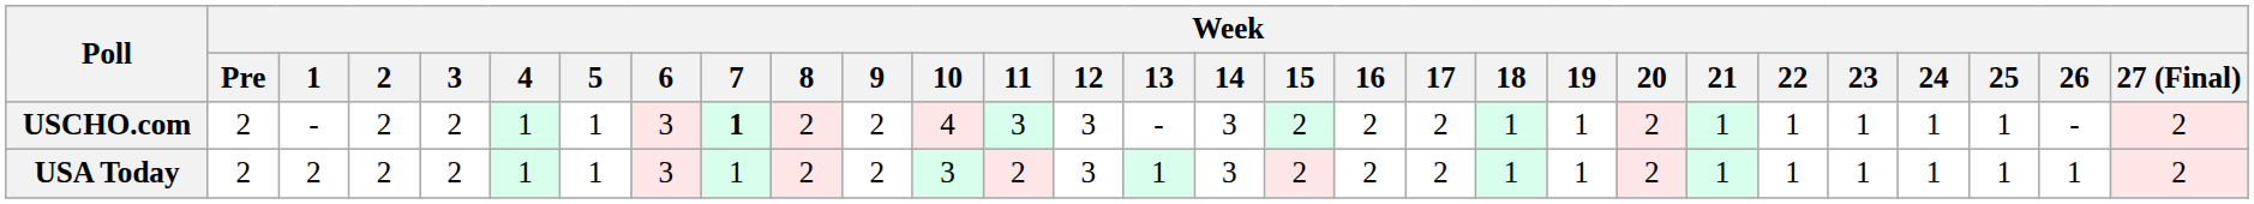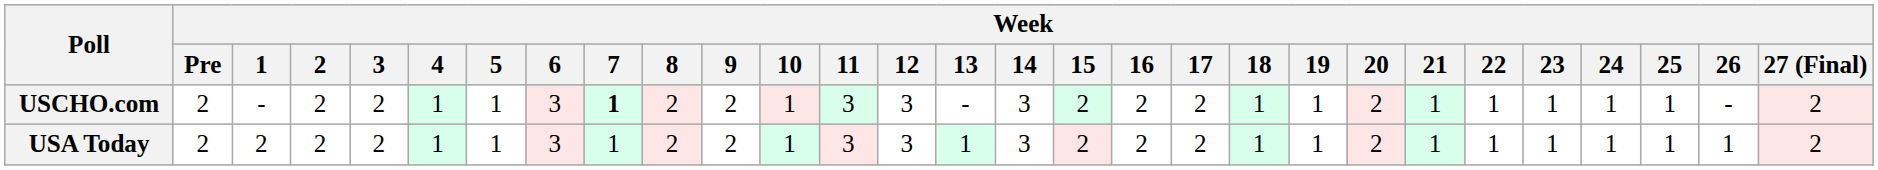USCHO.com | Week / 10: 4 -> 1
USA Today | Week / 10: 3 -> 1
USA Today | Week / 11: 2 -> 3
